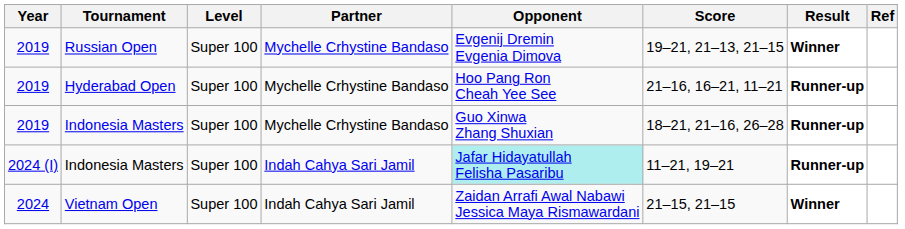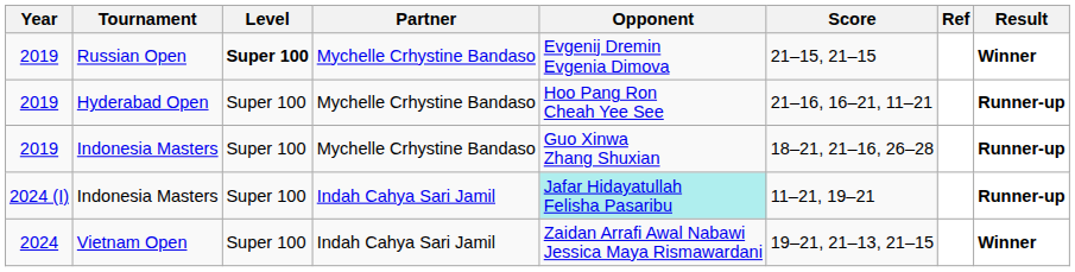columns swapped: Result <-> Ref
Russian Open | Level: normal -> bold
Russian Open | Score: 19–21, 21–13, 21–15 -> 21–15, 21–15
Vietnam Open | Score: 21–15, 21–15 -> 19–21, 21–13, 21–15
